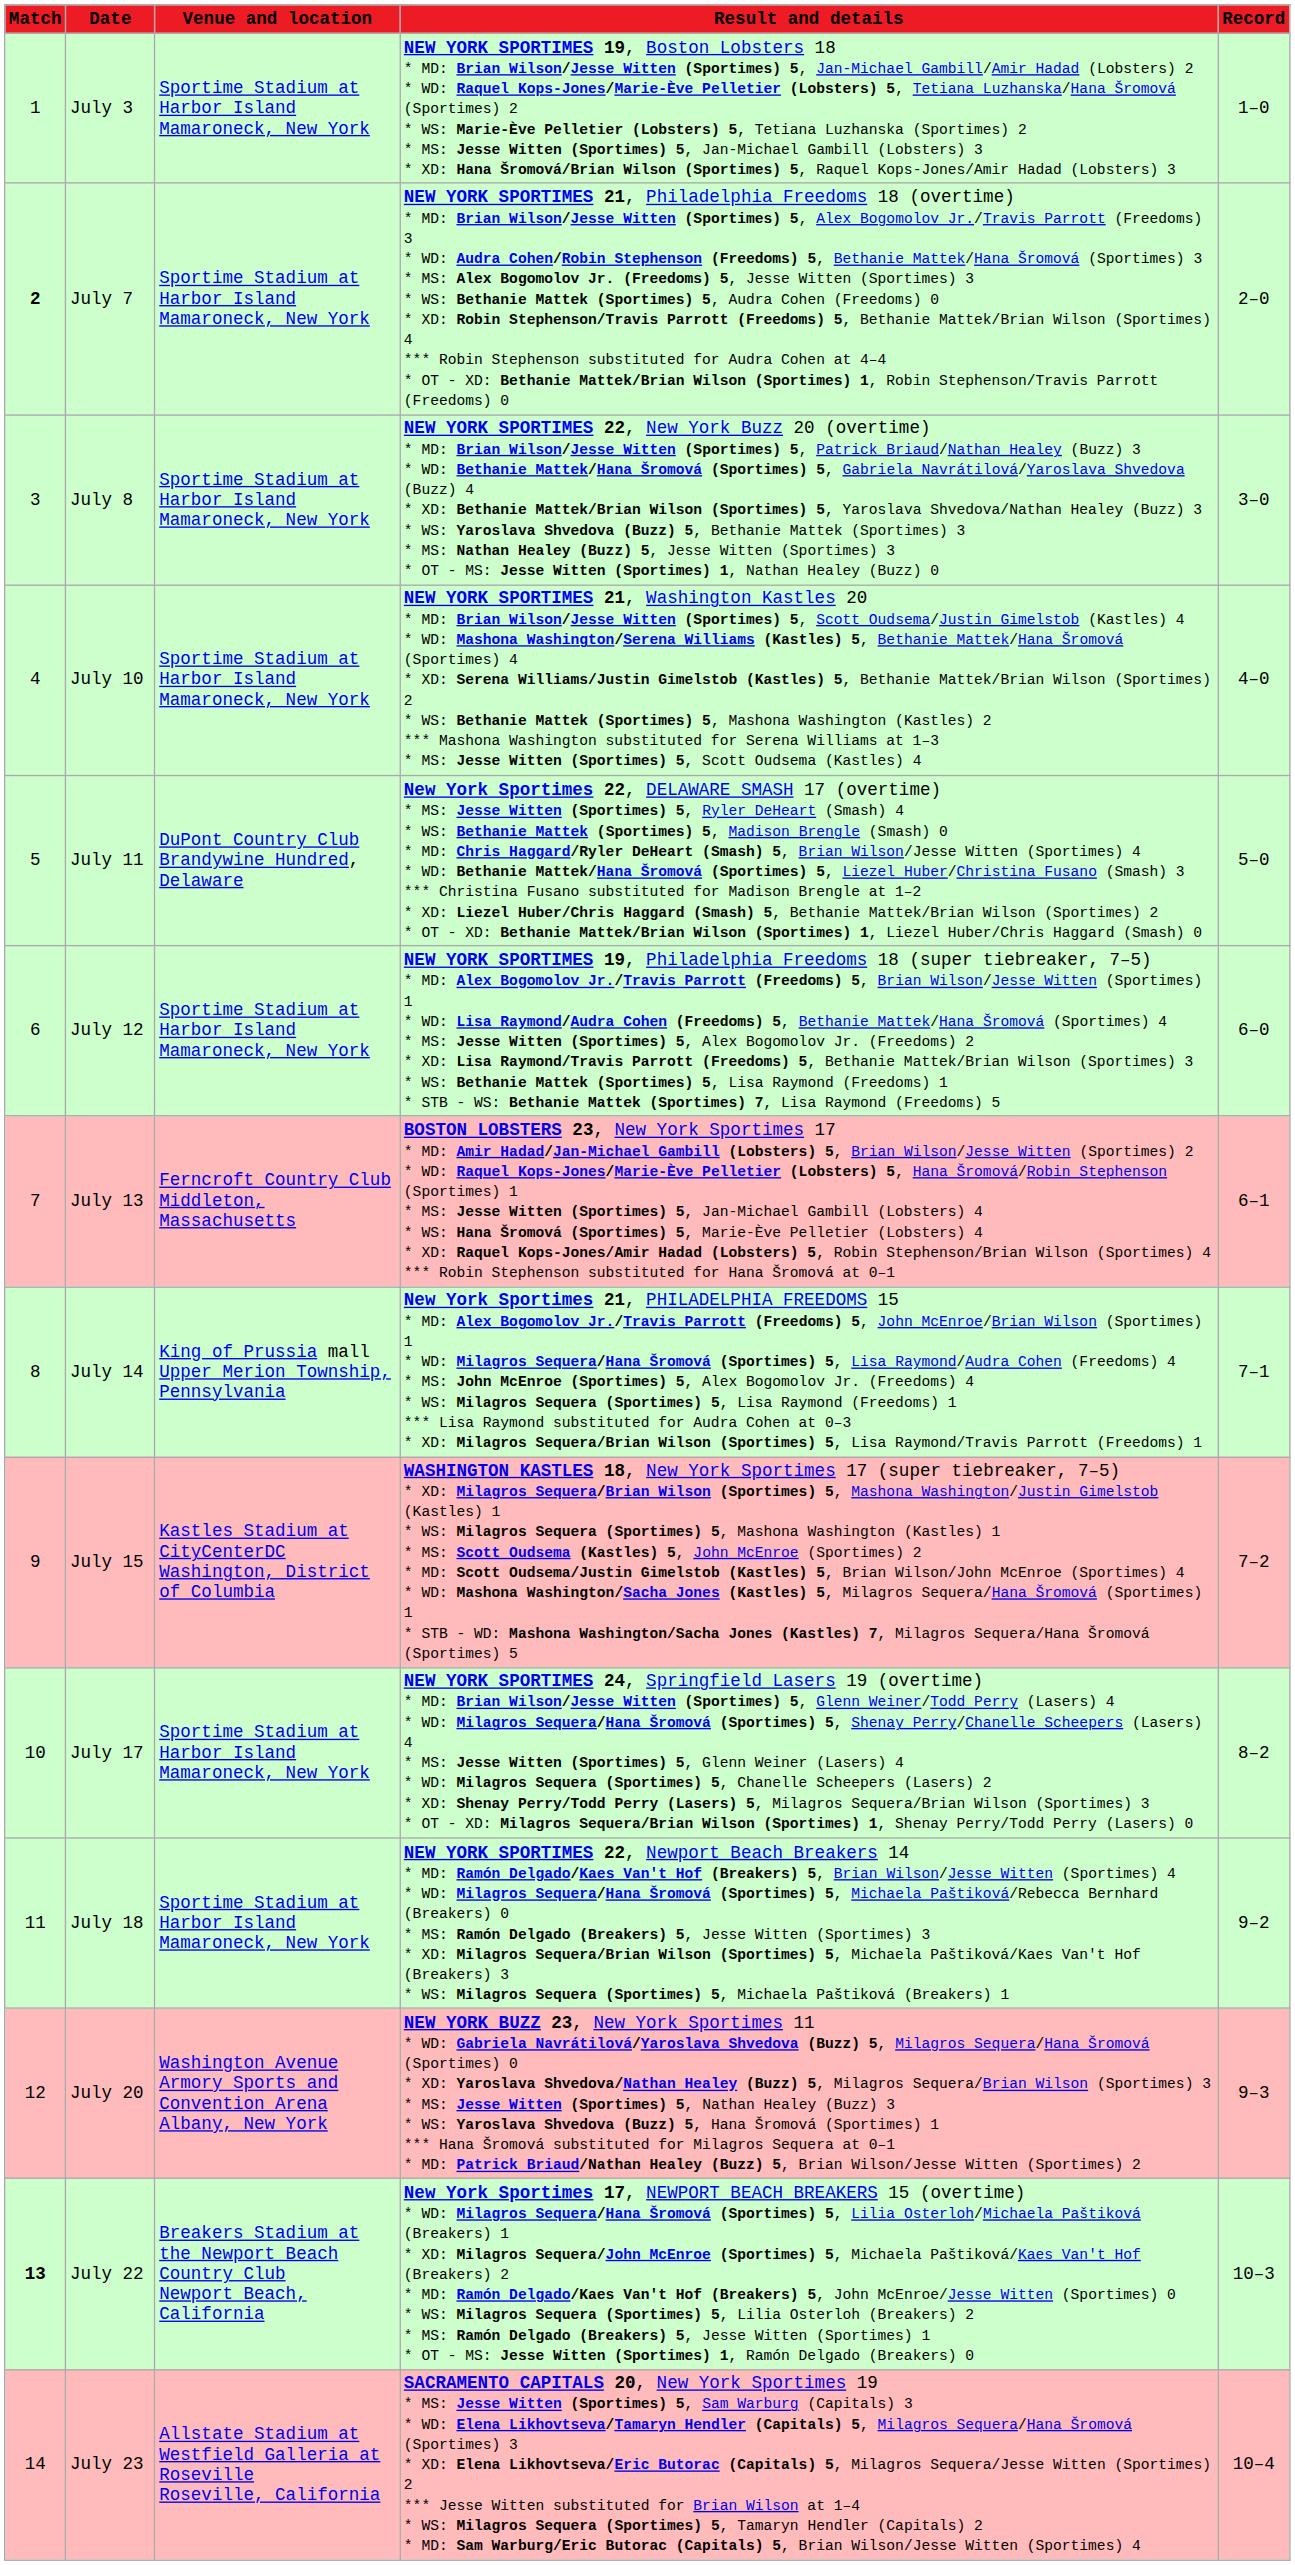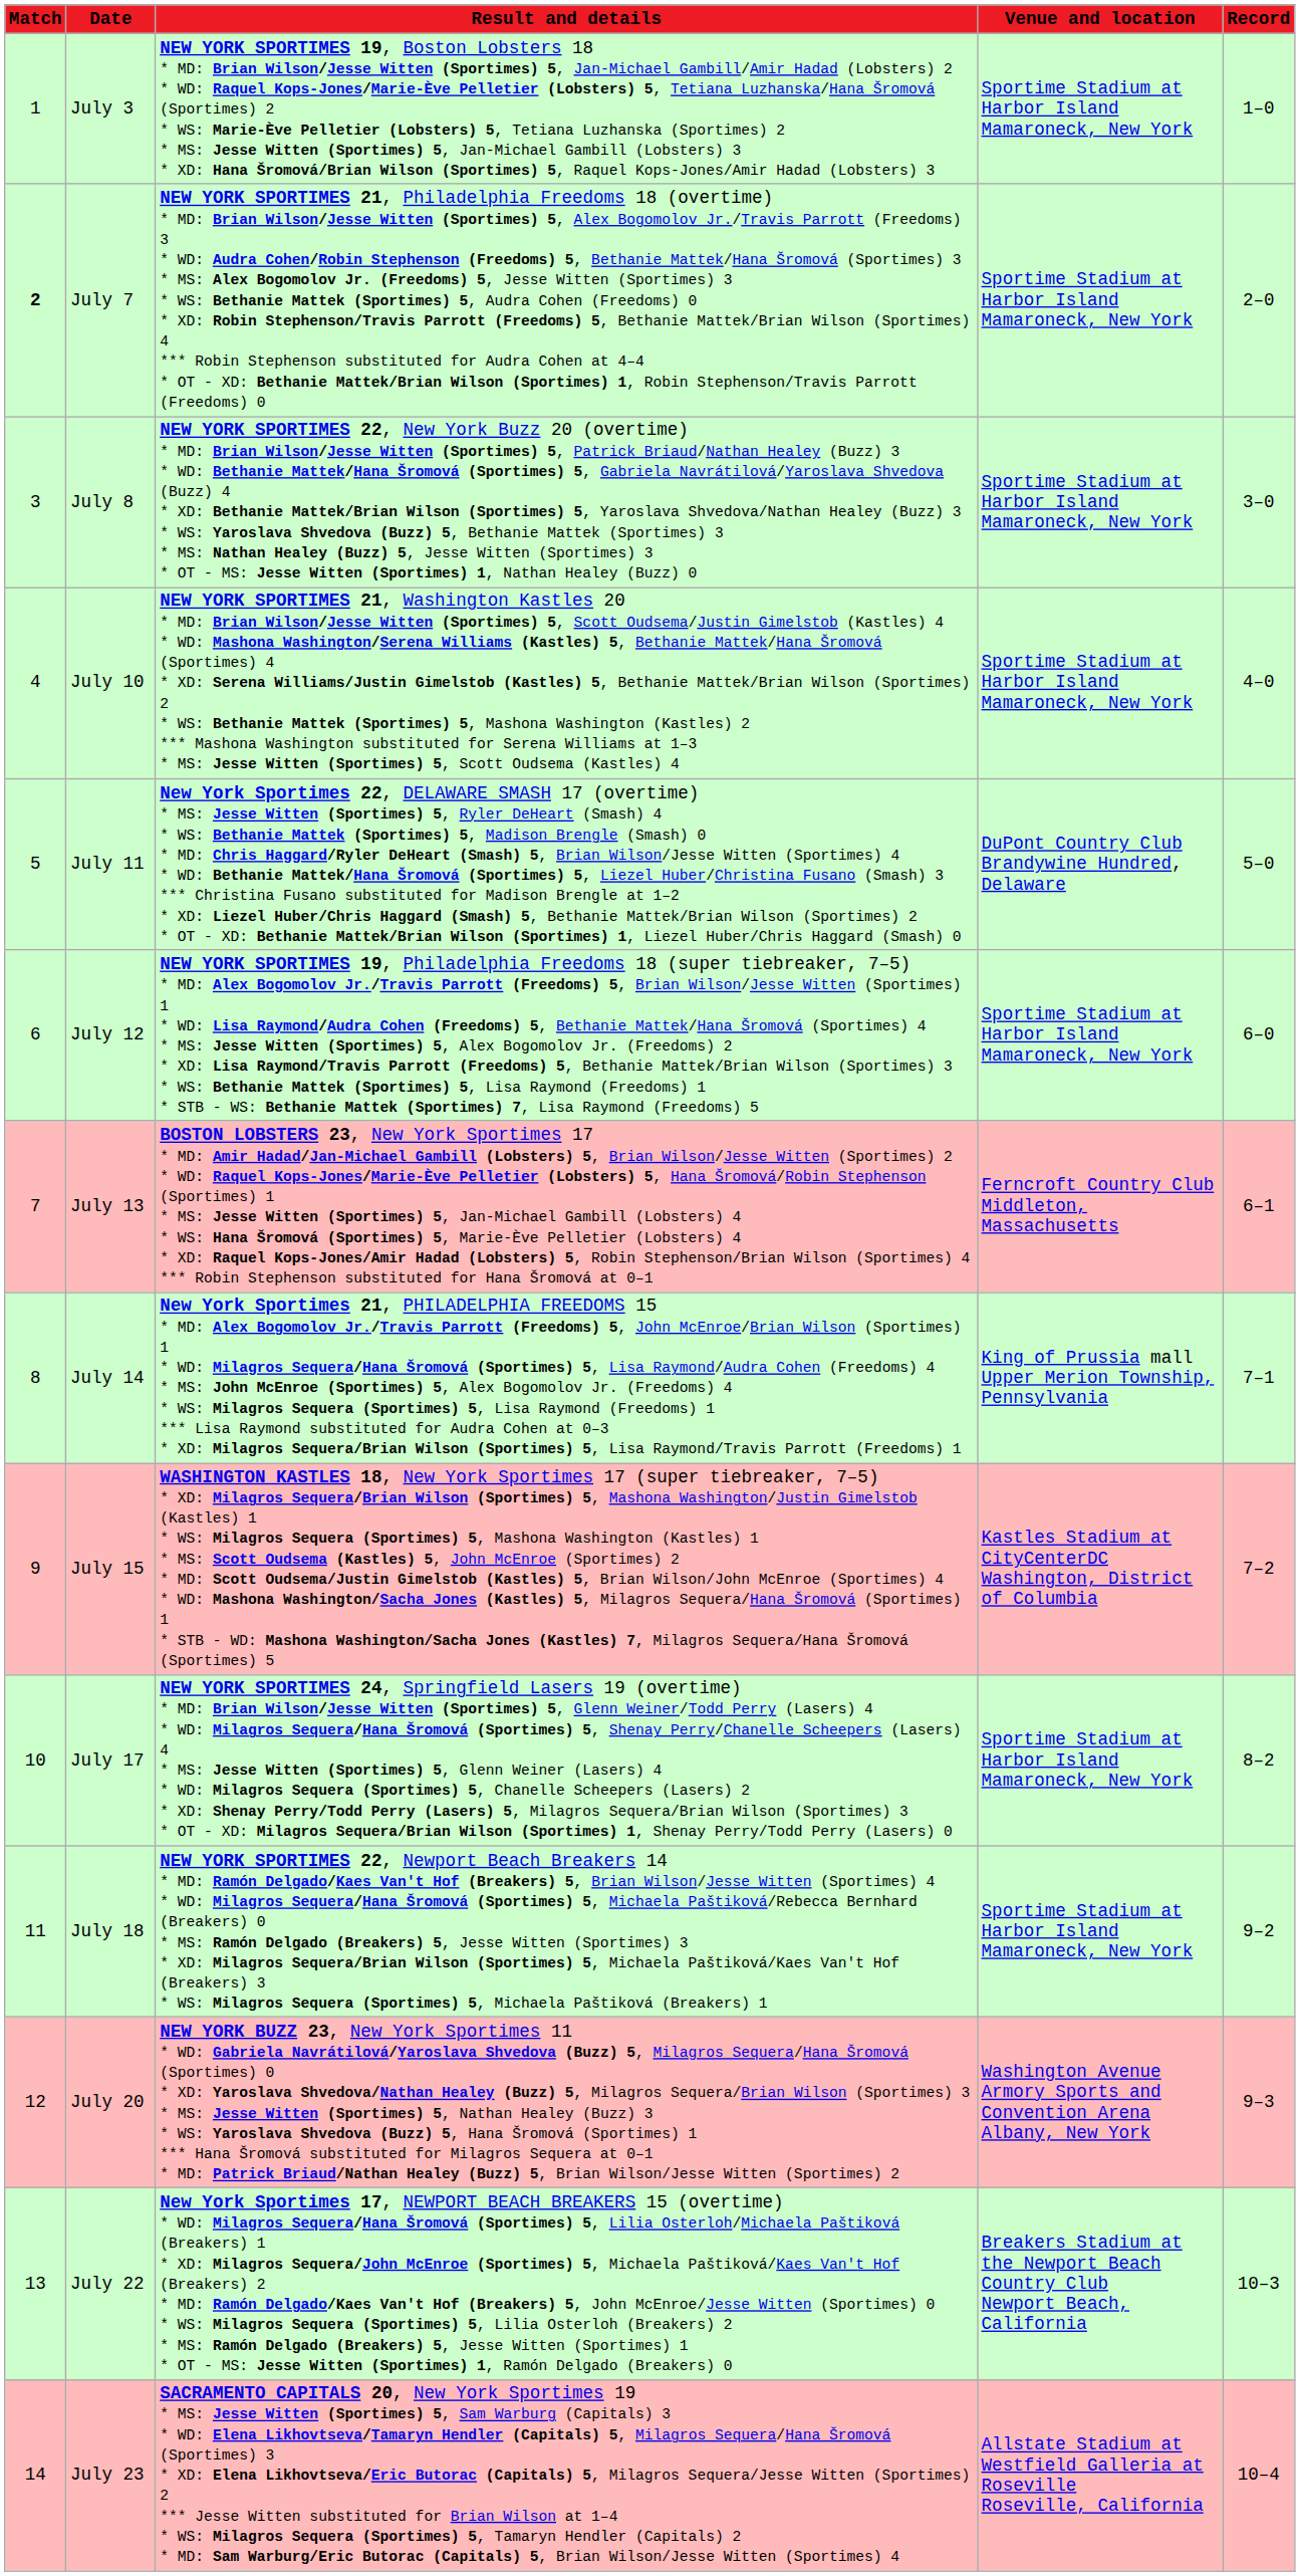columns swapped: Venue and location <-> Result and details
July 22 | Match: bold -> normal
